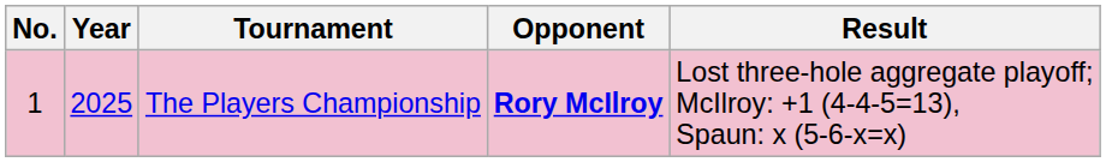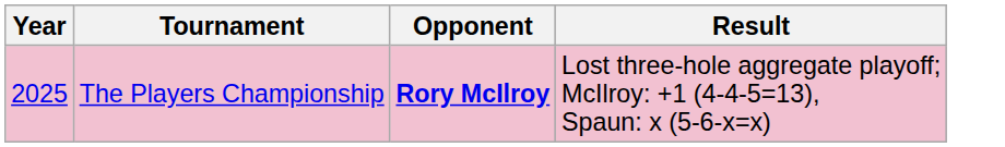- column: No. | 1
